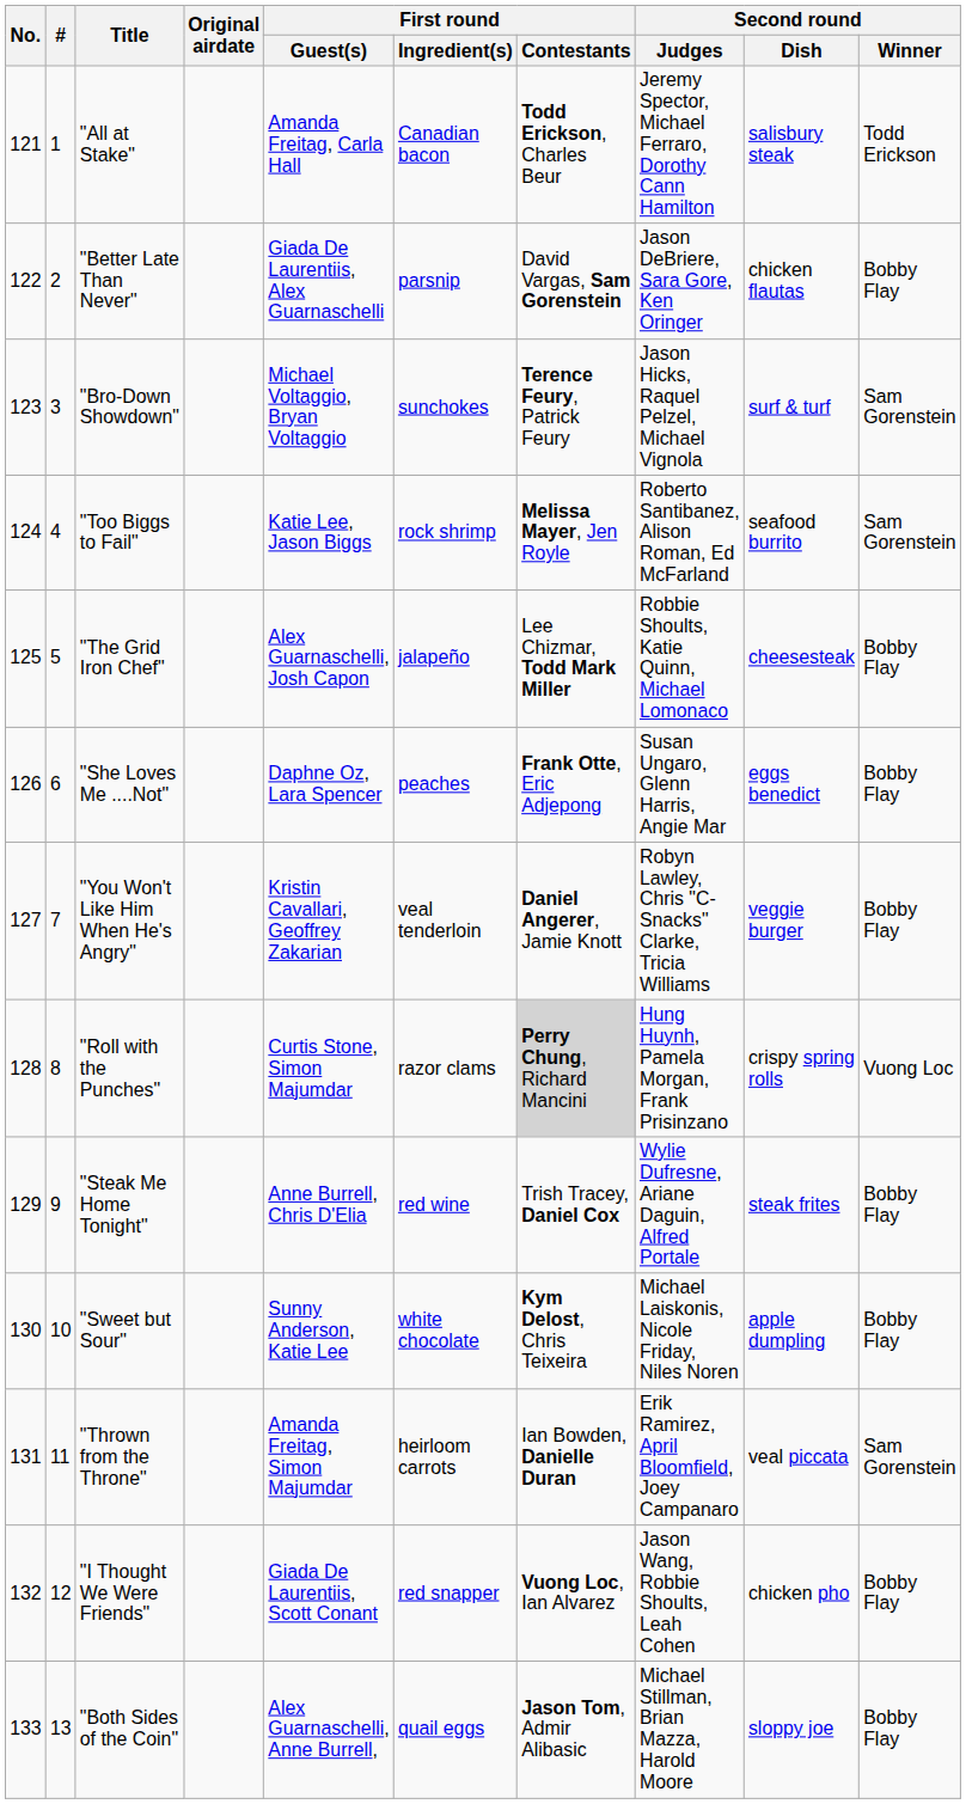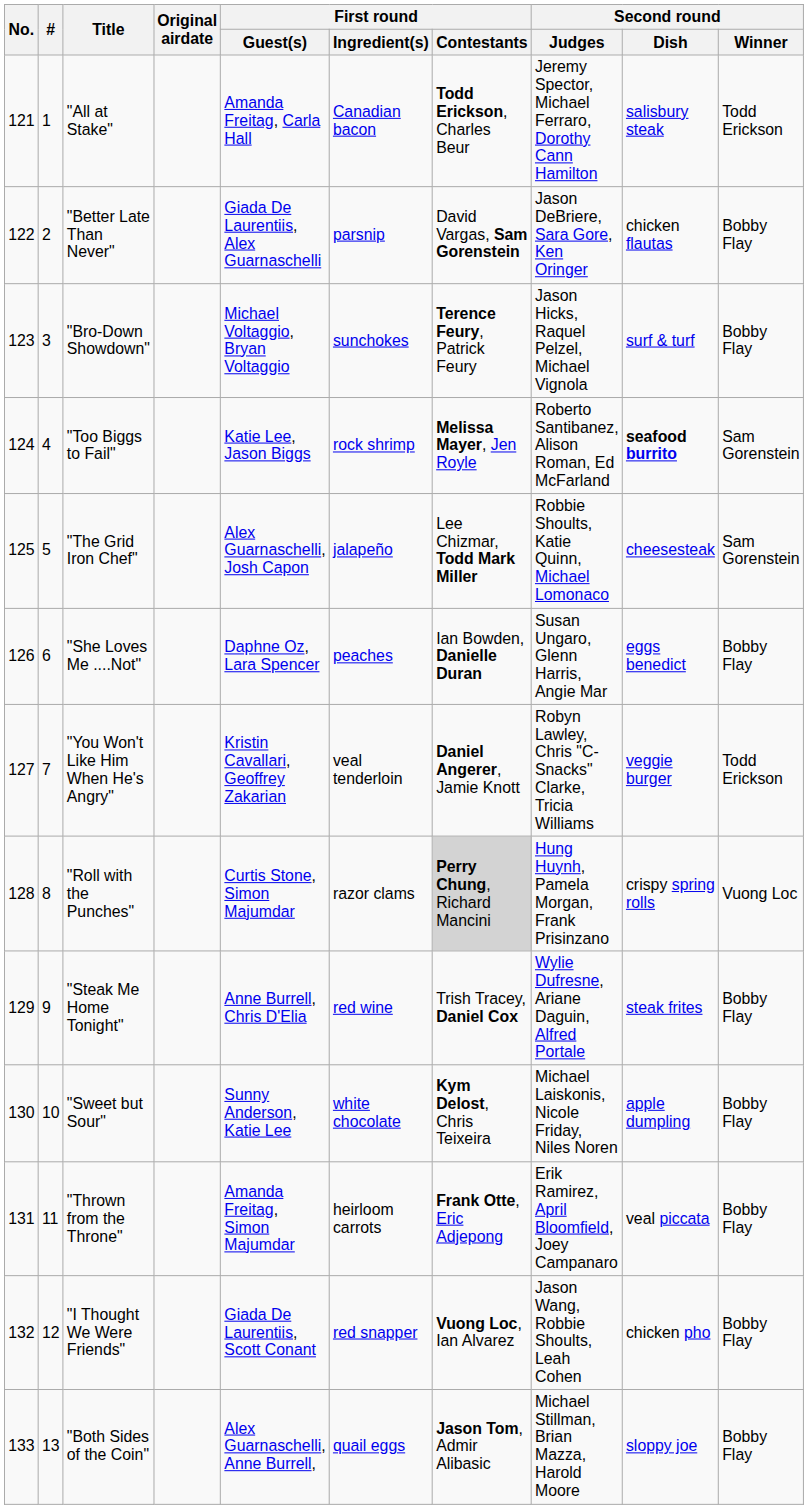"Bro-Down Showdown" | Second round / Winner: Sam Gorenstein -> Bobby Flay
"Too Biggs to Fail" | Second round / Dish: normal -> bold
"The Grid Iron Chef" | Second round / Winner: Bobby Flay -> Sam Gorenstein
"She Loves Me ....Not" | First round / Contestants: Frank Otte, Eric Adjepong -> Ian Bowden, Danielle Duran
"You Won't Like Him When He's Angry" | Second round / Winner: Bobby Flay -> Todd Erickson
"Thrown from the Throne" | First round / Contestants: Ian Bowden, Danielle Duran -> Frank Otte, Eric Adjepong
"Thrown from the Throne" | Second round / Winner: Sam Gorenstein -> Bobby Flay
